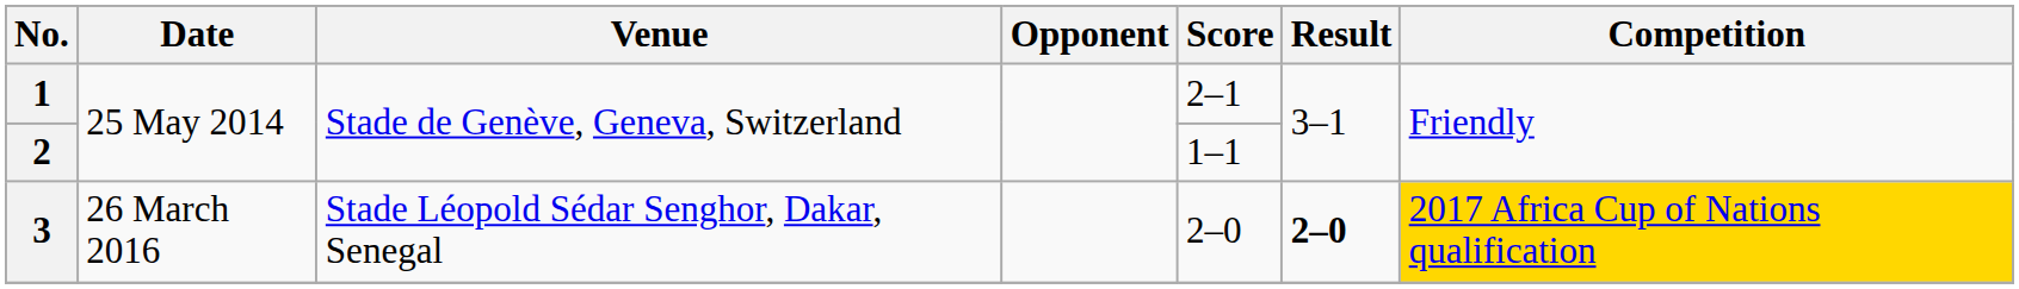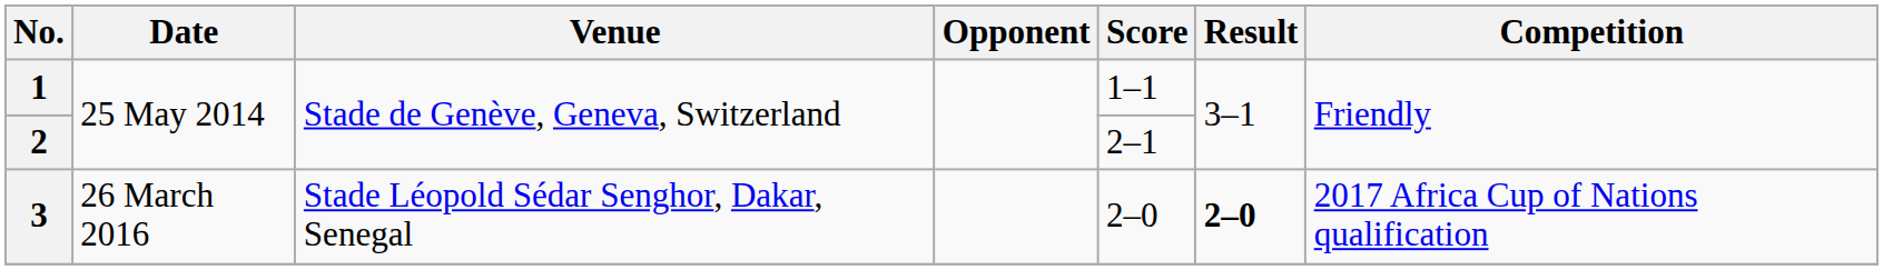1 | Score: 2–1 -> 1–1
2 | Score: 1–1 -> 2–1
3 | Competition: gold background -> no background
